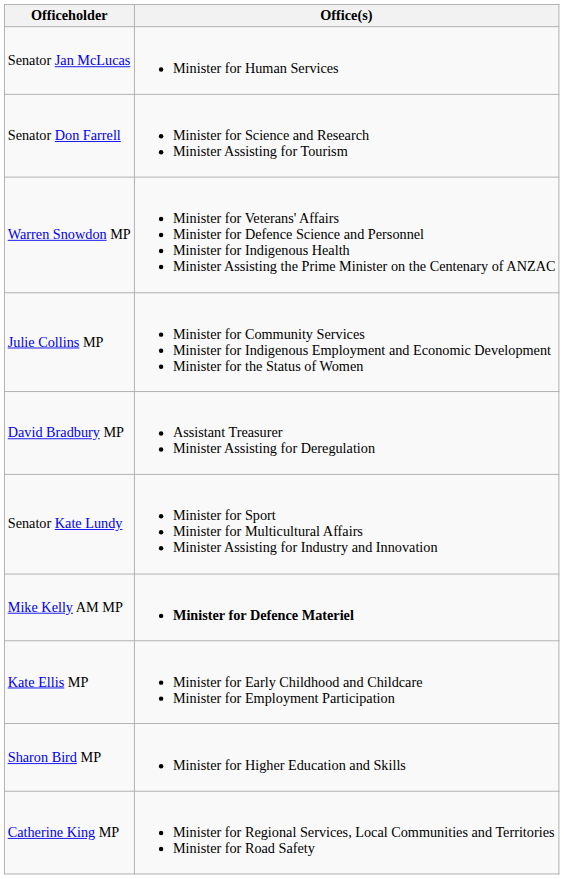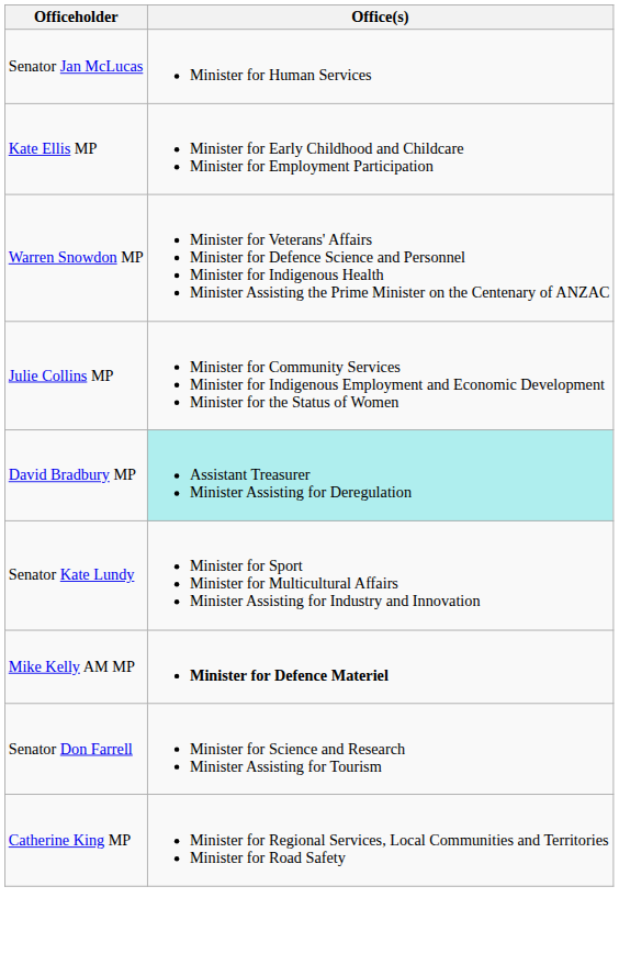rows swapped: Kate Ellis MP <-> Senator Don Farrell
David Bradbury MP | Office(s): no background -> paleturquoise background
- row: Sharon Bird MP | Minister for Higher Education and Skills
